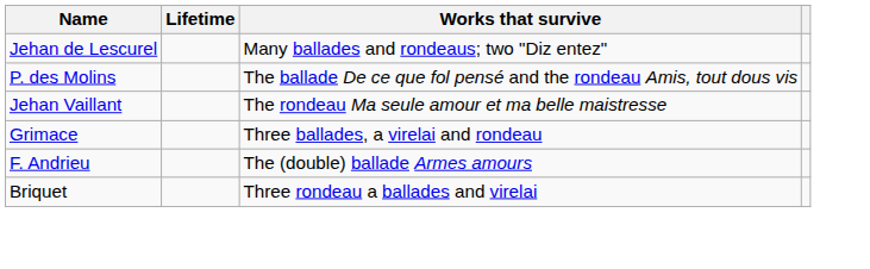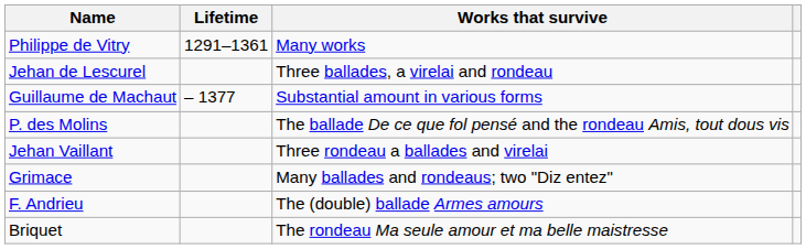+ row: Philippe de Vitry | 1291–1361 | Many works
Jehan de Lescurel | Works that survive: Many ballades and rondeaus; two "Diz entez" -> Three ballades, a virelai and rondeau
+ row: Guillaume de Machaut | – 1377 | Substantial amount in various forms
Jehan Vaillant | Works that survive: The rondeau Ma seule amour et ma belle maistresse -> Three rondeau a ballades and virelai
Grimace | Works that survive: Three ballades, a virelai and rondeau -> Many ballades and rondeaus; two "Diz entez"
Briquet | Works that survive: Three rondeau a ballades and virelai -> The rondeau Ma seule amour et ma belle maistresse
